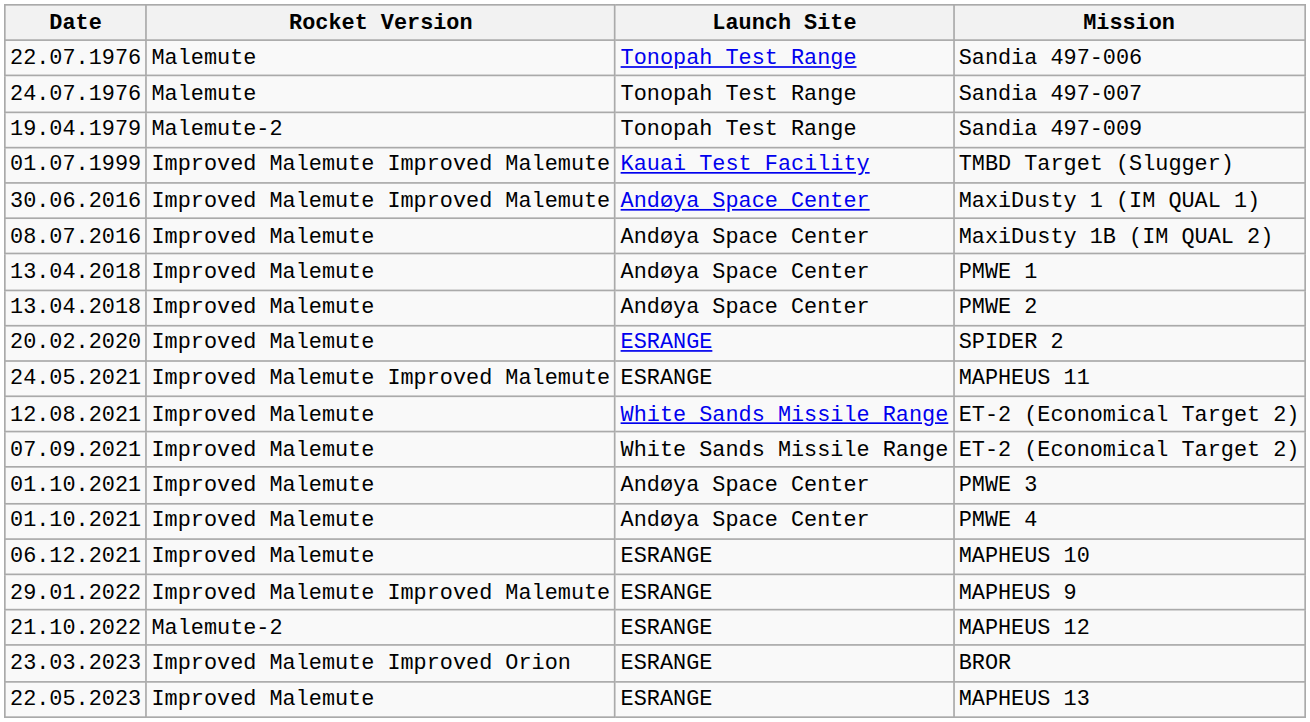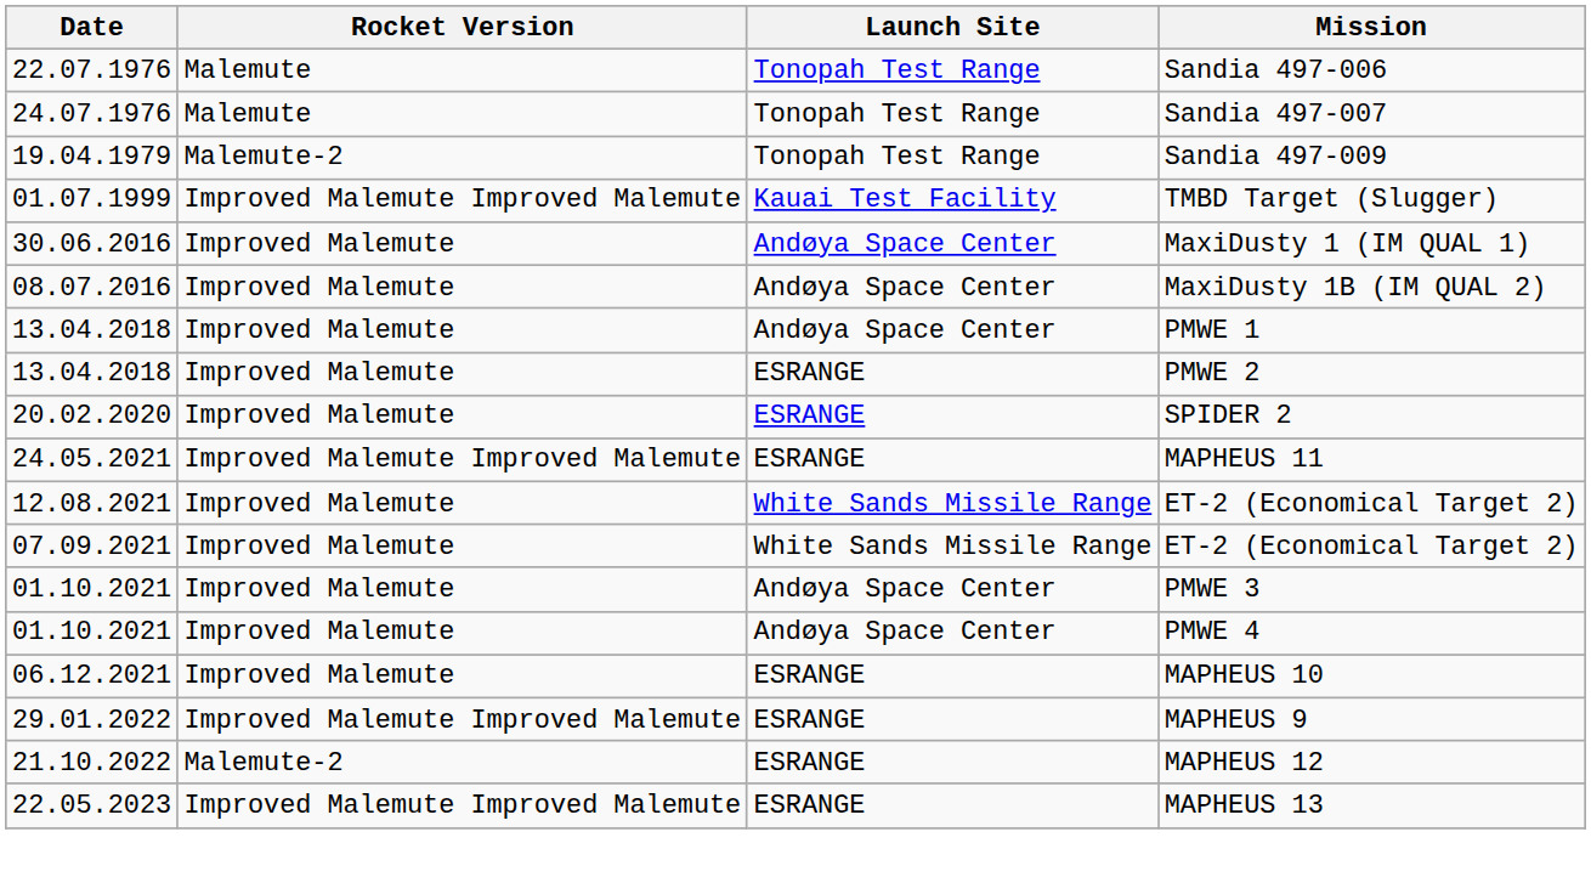MaxiDusty 1 (IM QUAL 1) | Rocket Version: Improved Malemute Improved Malemute -> Improved Malemute
PMWE 2 | Launch Site: Andøya Space Center -> ESRANGE
- row: 23.03.2023 | Improved Malemute Improved Orion | ESRANGE | BROR
MAPHEUS 13 | Rocket Version: Improved Malemute -> Improved Malemute Improved Malemute
